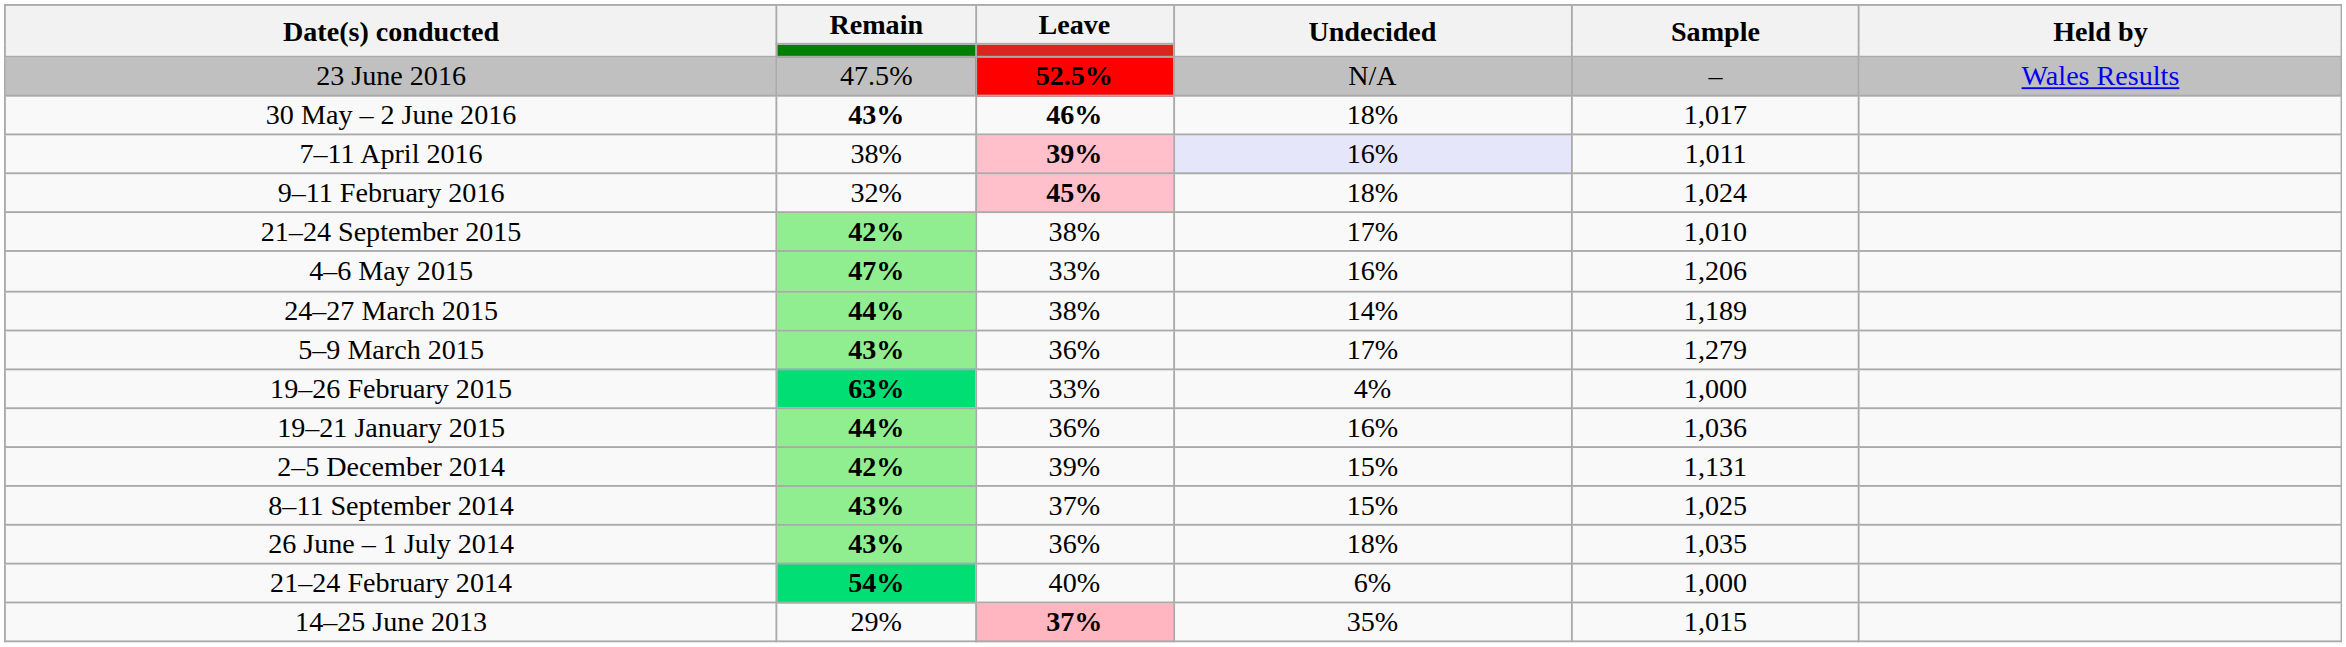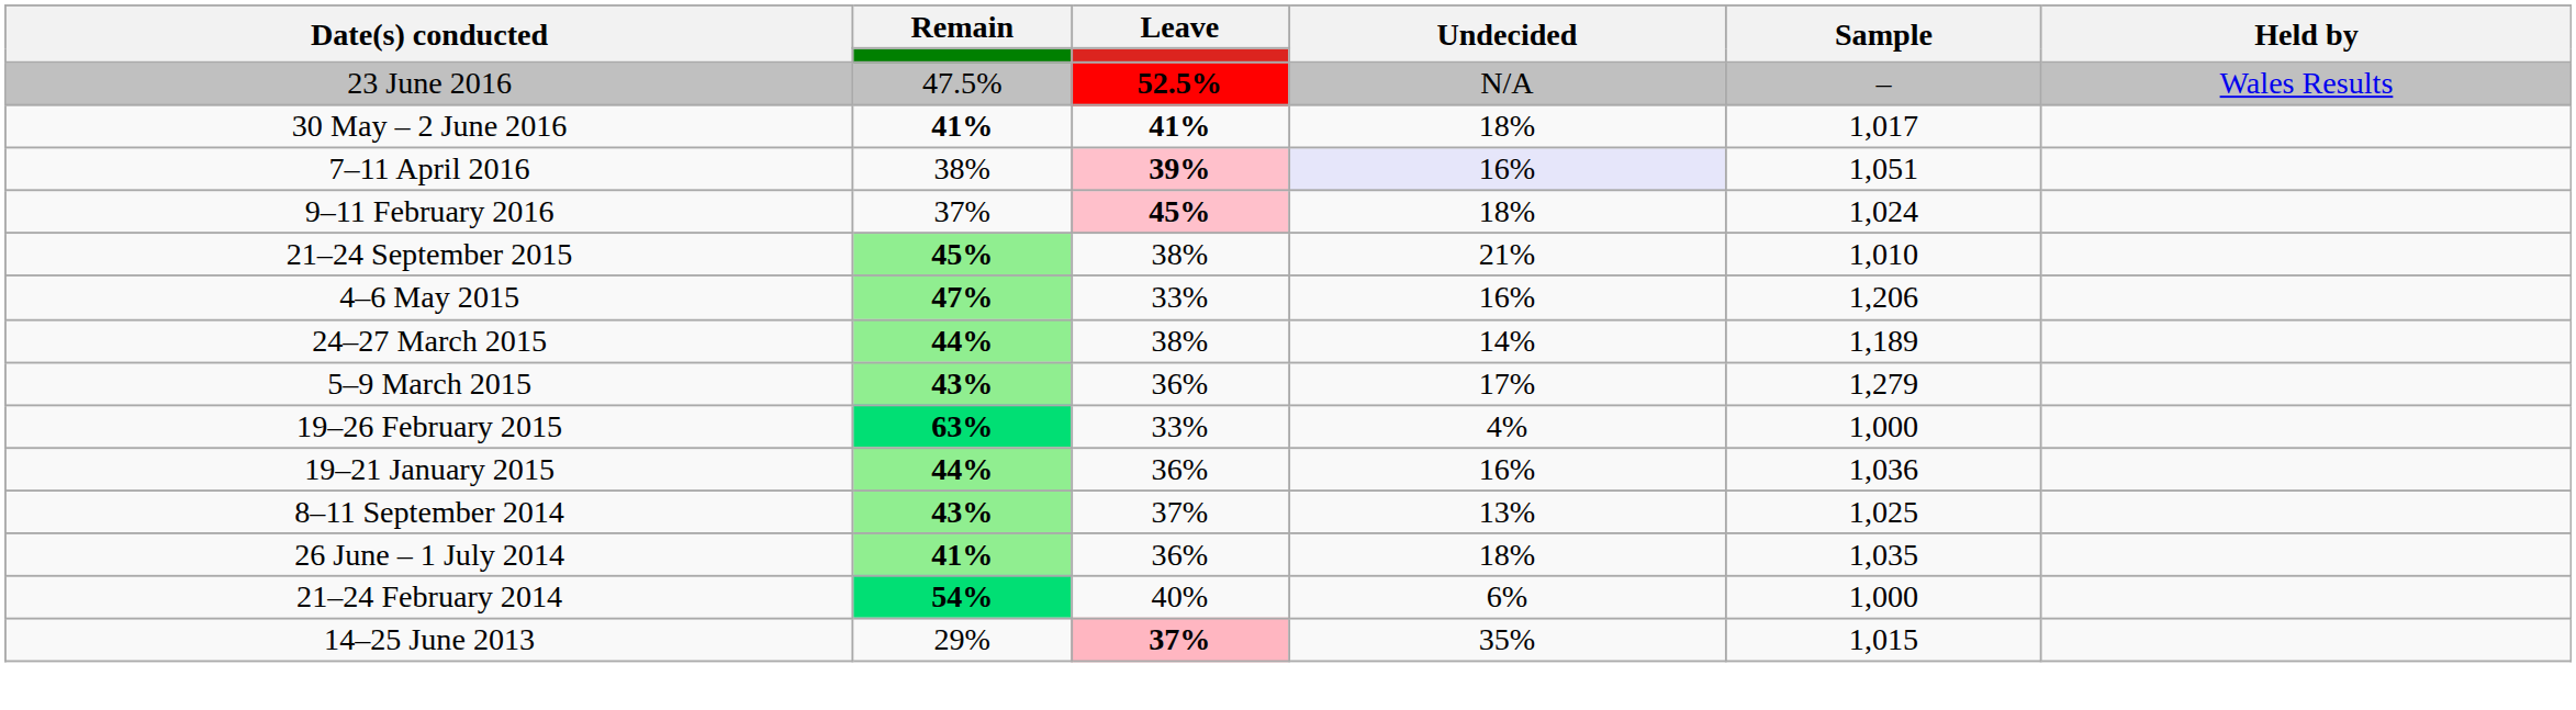30 May – 2 June 2016 | Remain: 43% -> 41%
30 May – 2 June 2016 | Leave: 46% -> 41%
7–11 April 2016 | Sample: 1,011 -> 1,051
9–11 February 2016 | Remain: 32% -> 37%
21–24 September 2015 | Remain: 42% -> 45%
21–24 September 2015 | Undecided: 17% -> 21%
- row: 2–5 December 2014 | 42% | 39% | 15% | 1,131
8–11 September 2014 | Undecided: 15% -> 13%
26 June – 1 July 2014 | Remain: 43% -> 41%
